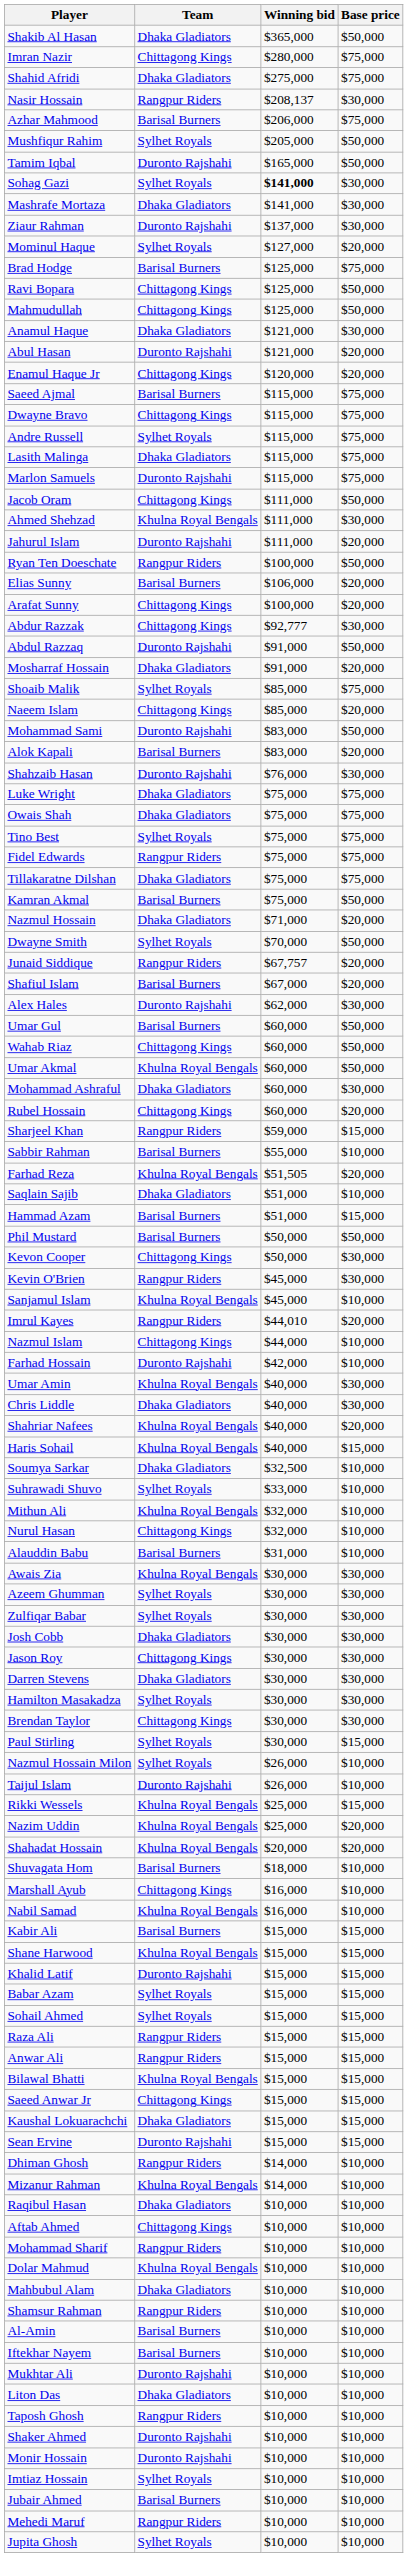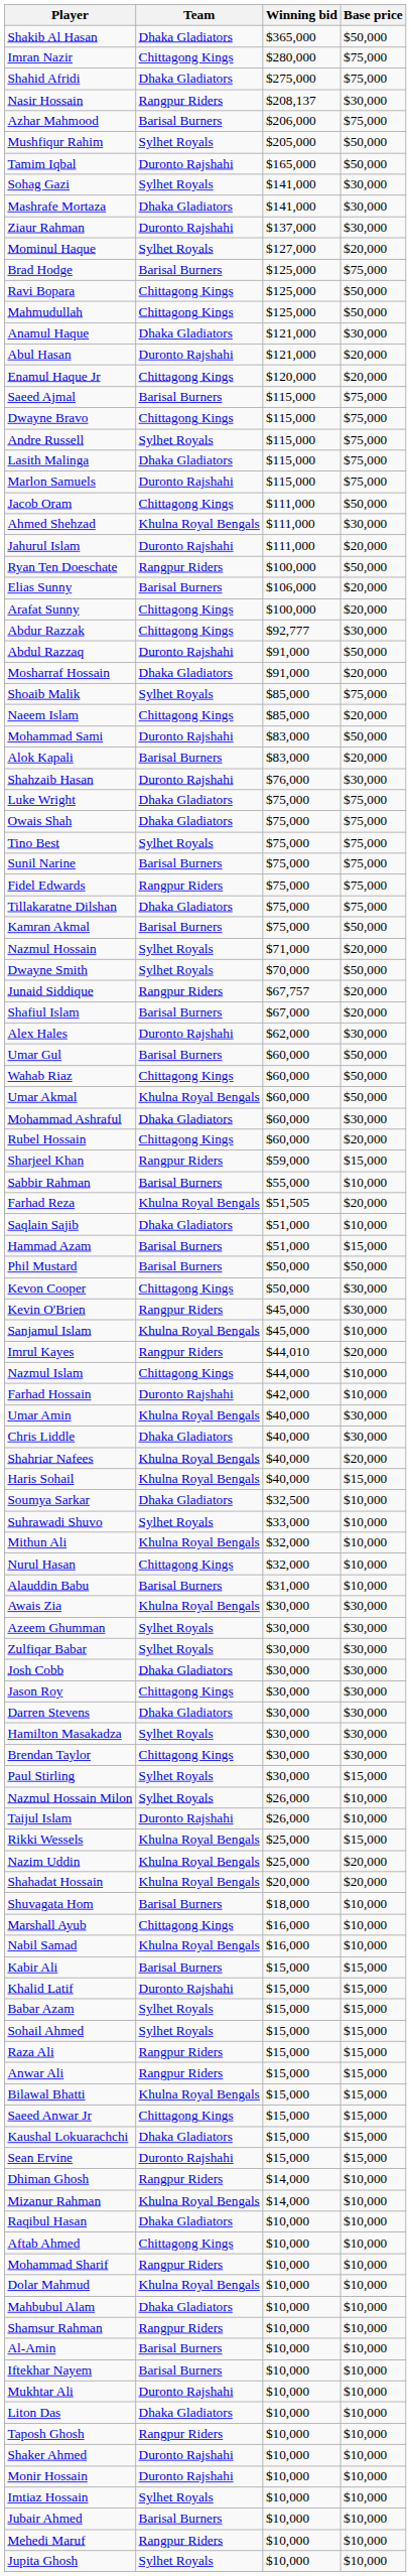Sohag Gazi | Winning bid: bold -> normal
+ row: Sunil Narine | Barisal Burners | $75,000 | $75,000
Nazmul Hossain | Team: Dhaka Gladiators -> Sylhet Royals
- row: Shane Harwood | Khulna Royal Bengals | $15,000 | $15,000
